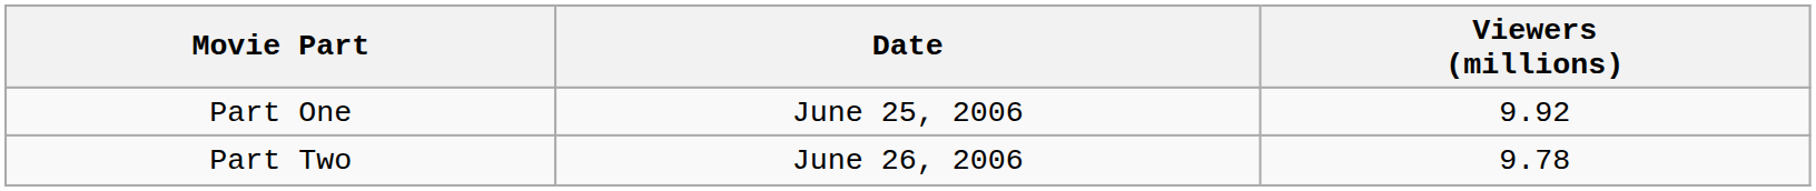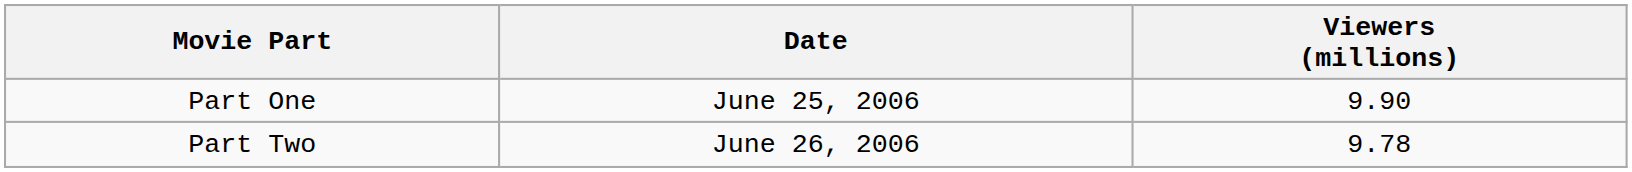Part One | Viewers (millions): 9.92 -> 9.90
